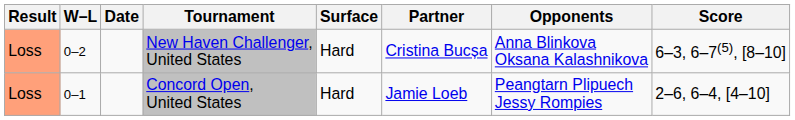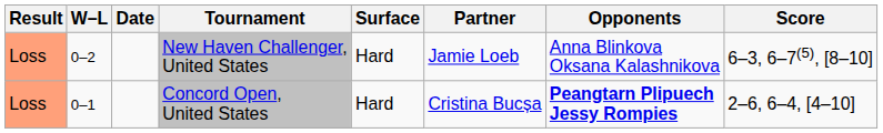New Haven Challenger, United States | Partner: Cristina Bucșa -> Jamie Loeb
Concord Open, United States | Partner: Jamie Loeb -> Cristina Bucșa
Concord Open, United States | Opponents: normal -> bold
